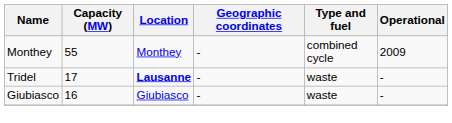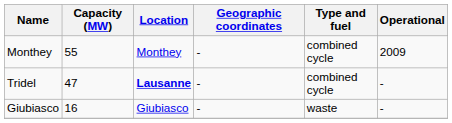Tridel | Capacity (MW): 17 -> 47
Tridel | Type and fuel: waste -> combined cycle
